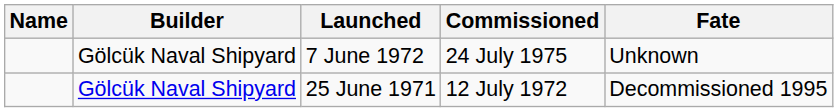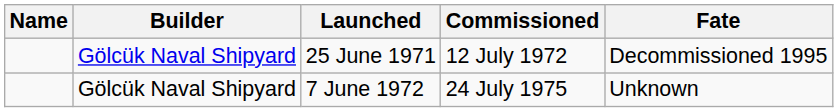rows swapped: 25 June 1971 <-> 7 June 1972
